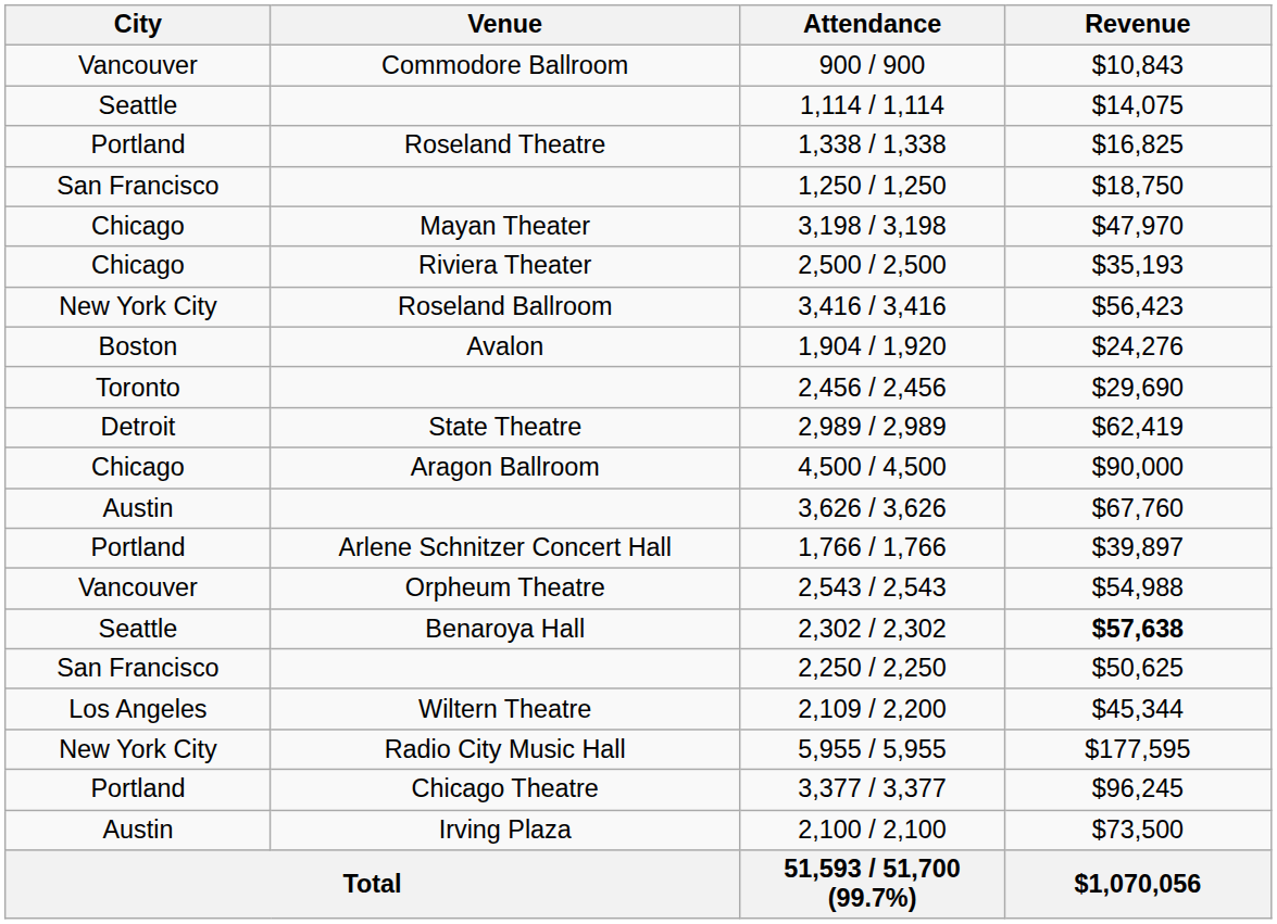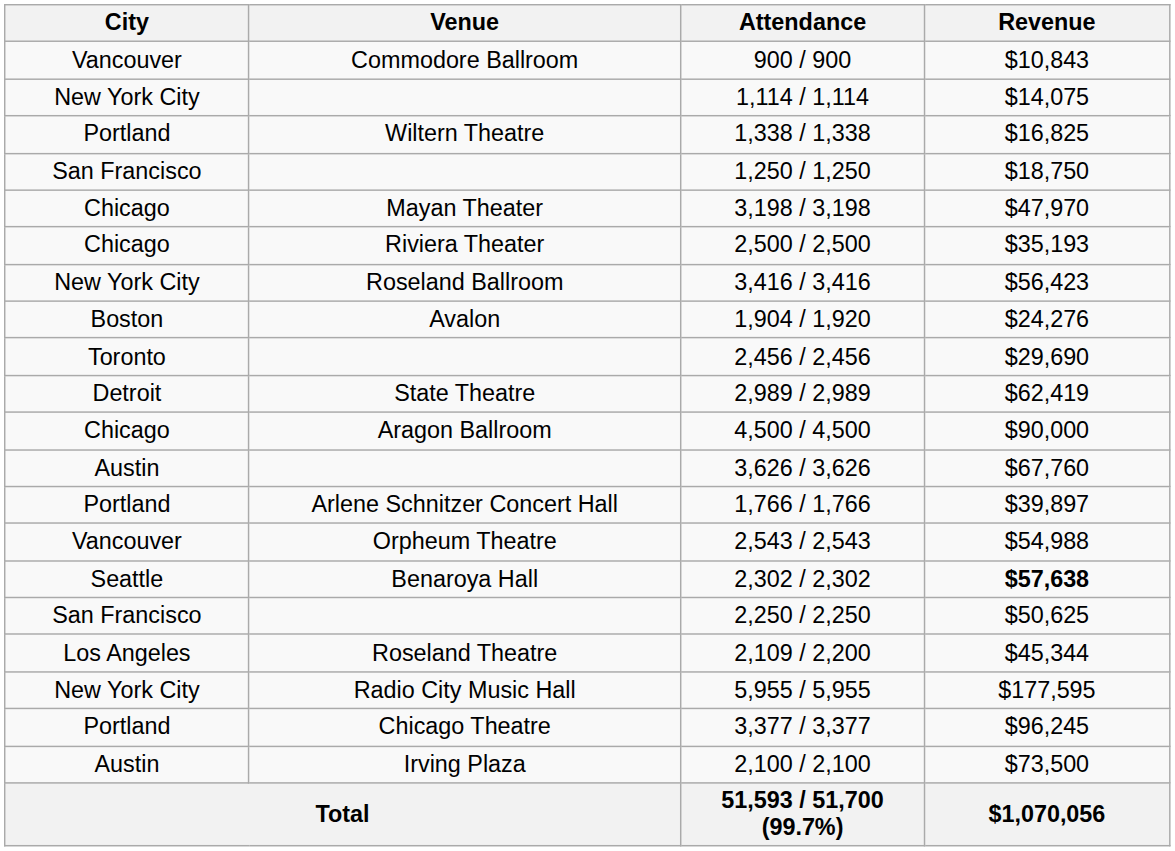1,114 / 1,114 | City: Seattle -> New York City
1,338 / 1,338 | Venue: Roseland Theatre -> Wiltern Theatre
2,109 / 2,200 | Venue: Wiltern Theatre -> Roseland Theatre
